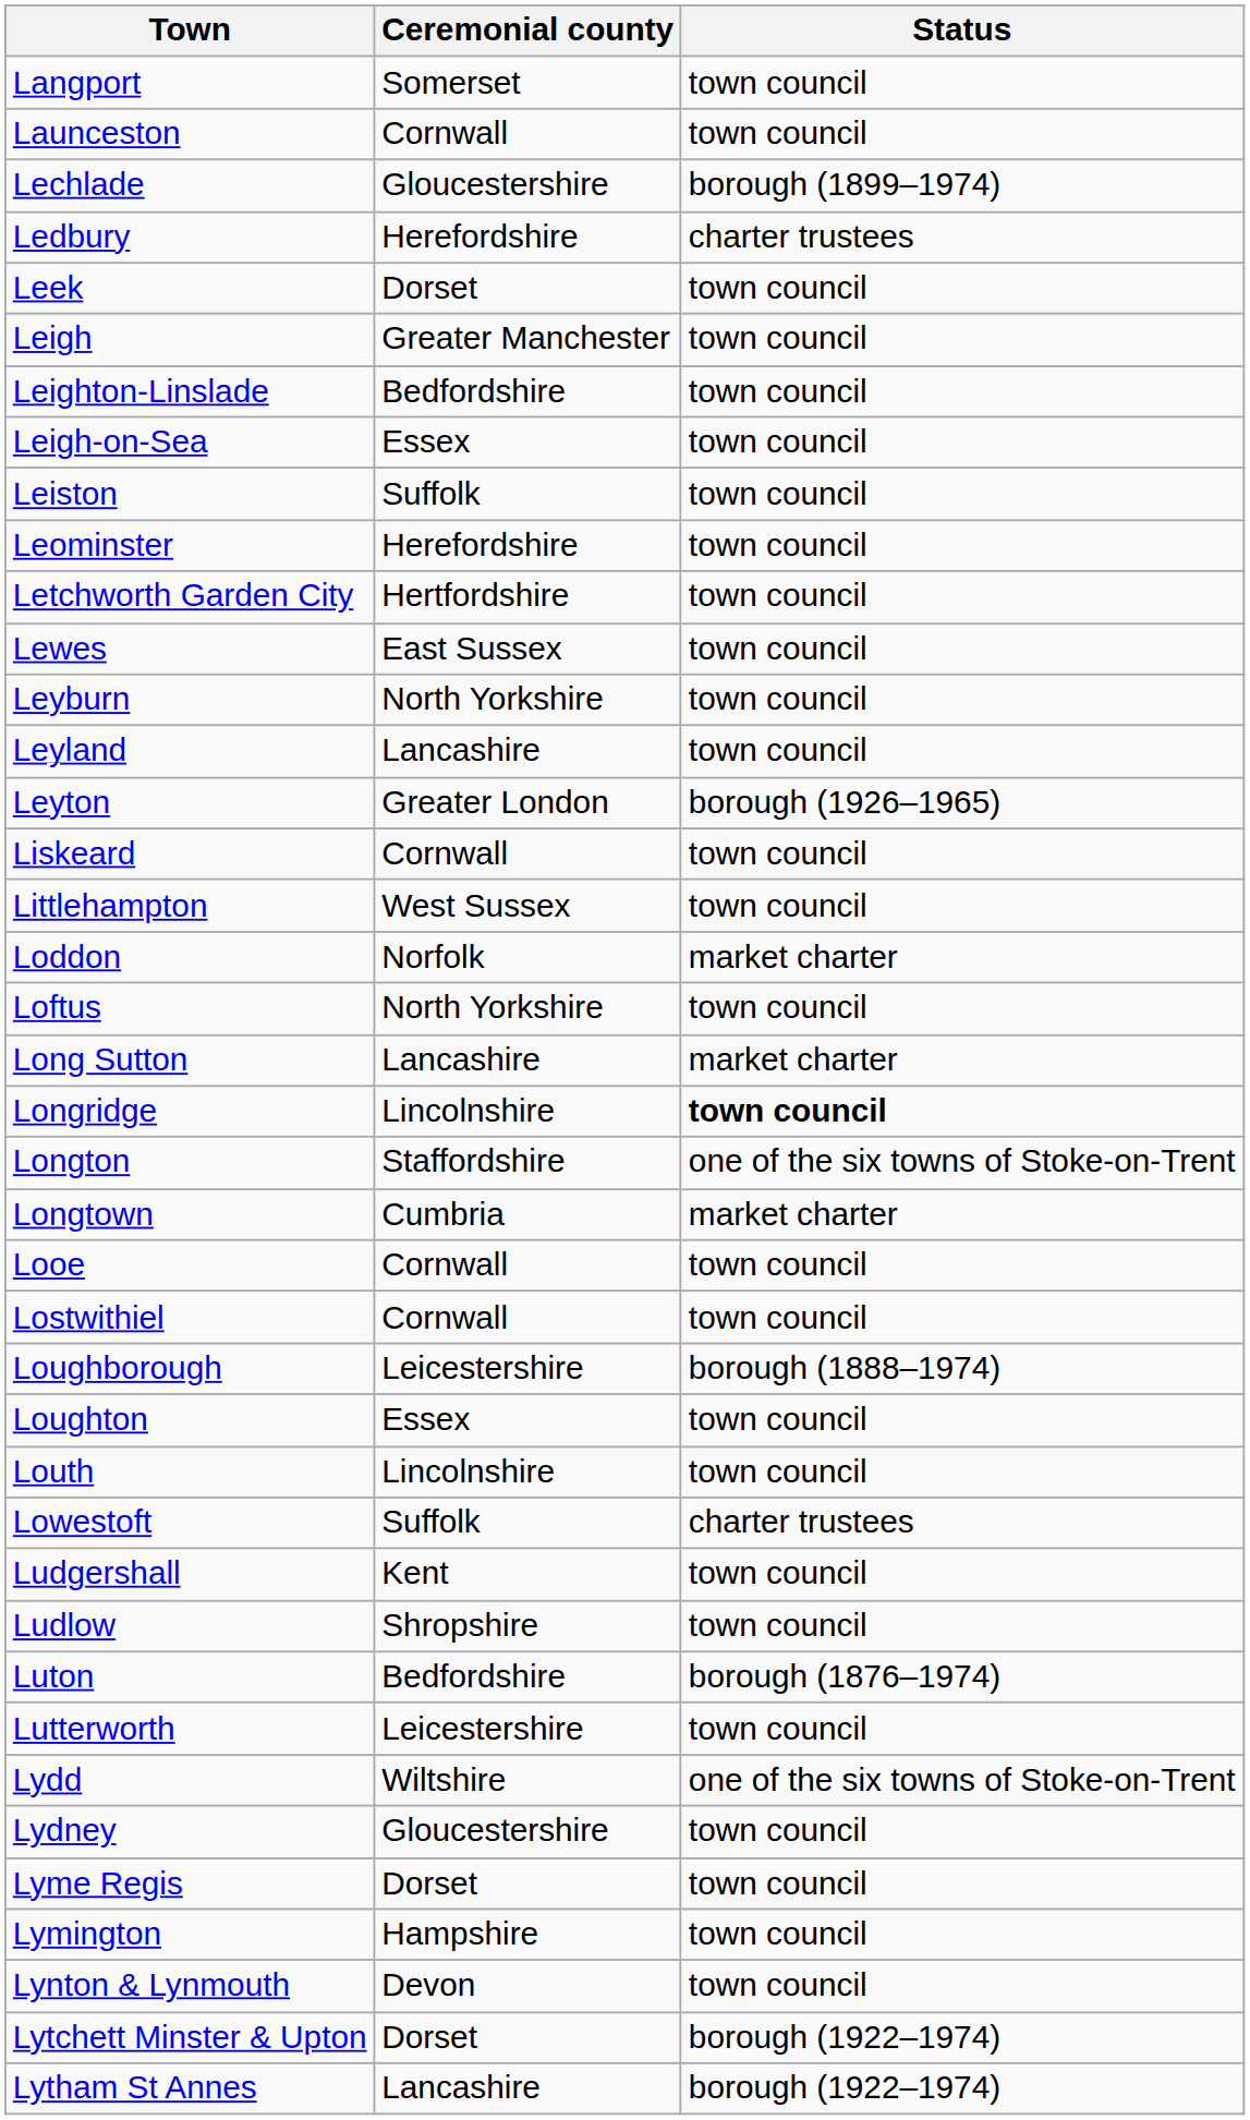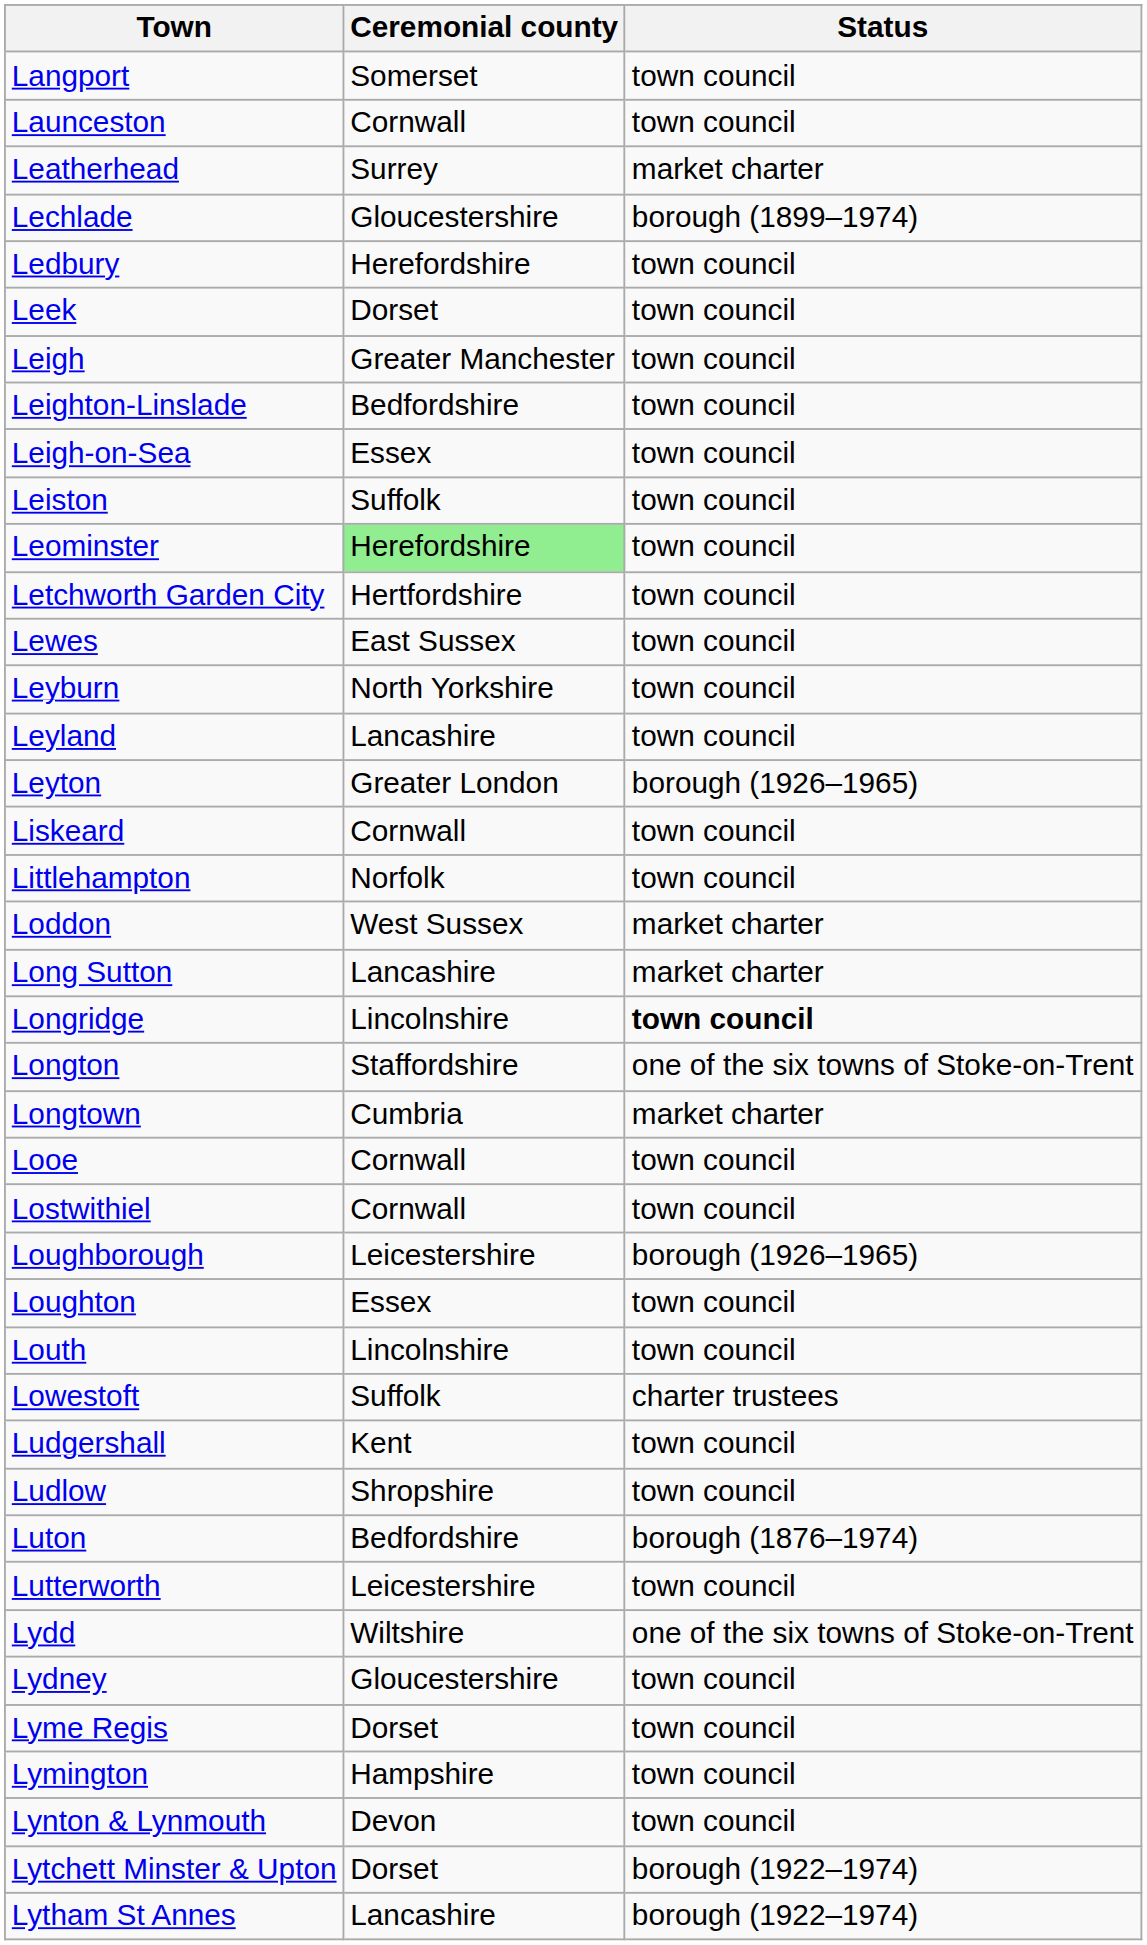+ row: Leatherhead | Surrey | market charter
Ledbury | Status: charter trustees -> town council
Leominster | Ceremonial county: no background -> lightgreen background
Littlehampton | Ceremonial county: West Sussex -> Norfolk
Loddon | Ceremonial county: Norfolk -> West Sussex
- row: Loftus | North Yorkshire | town council
Loughborough | Status: borough (1888–1974) -> borough (1926–1965)
